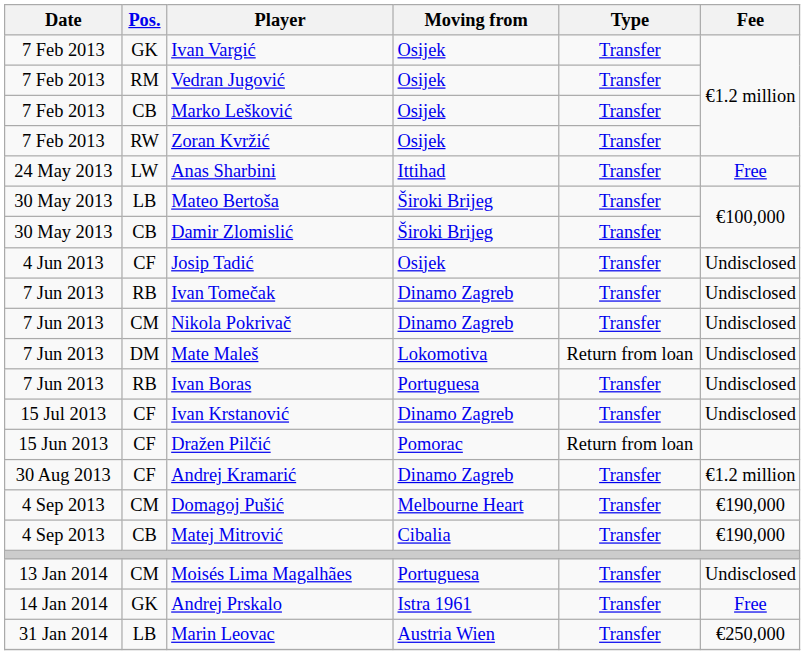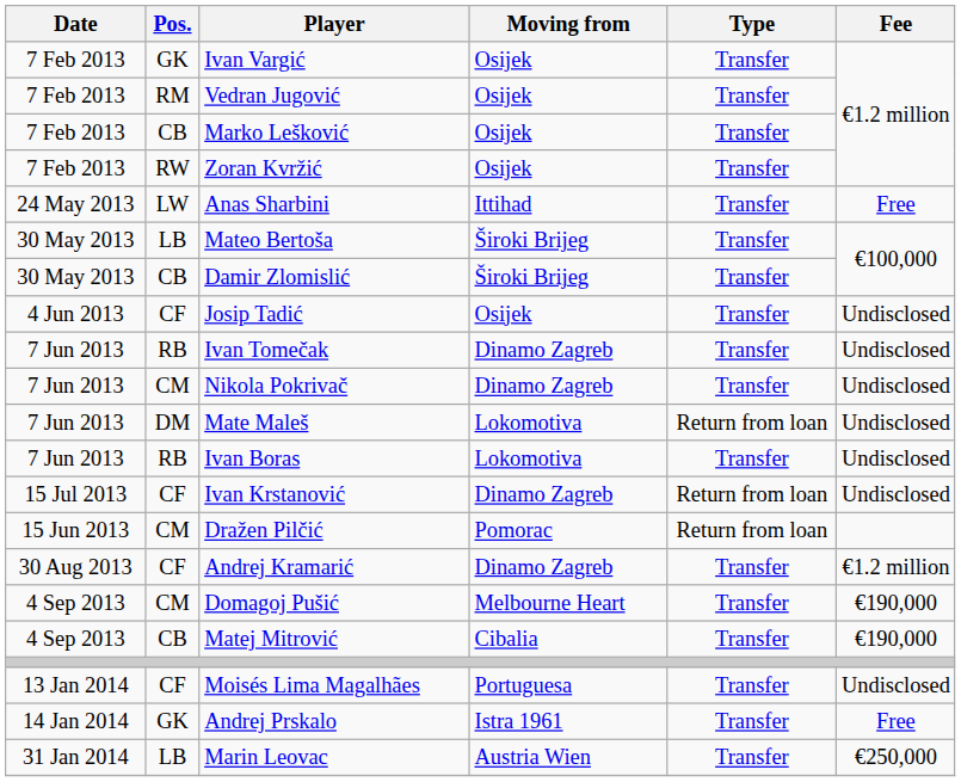Ivan Boras | Moving from: Portuguesa -> Lokomotiva
Ivan Krstanović | Type: Transfer -> Return from loan
Dražen Pilčić | Pos.: CF -> CM
Moisés Lima Magalhães | Pos.: CM -> CF
